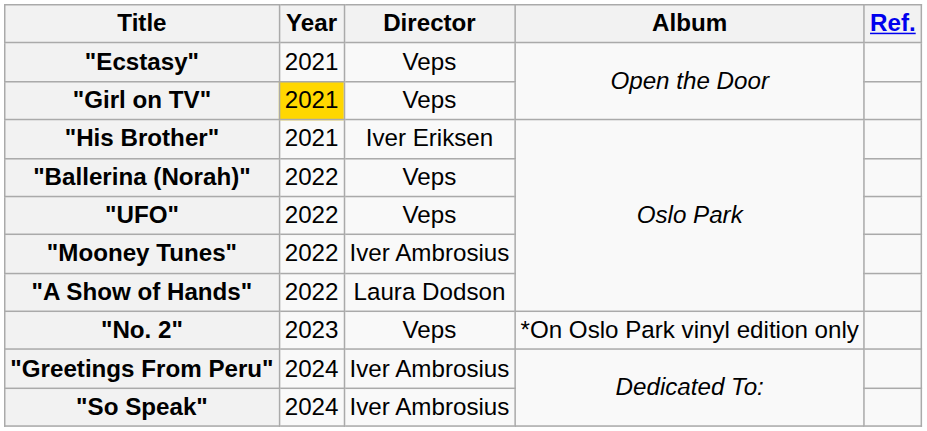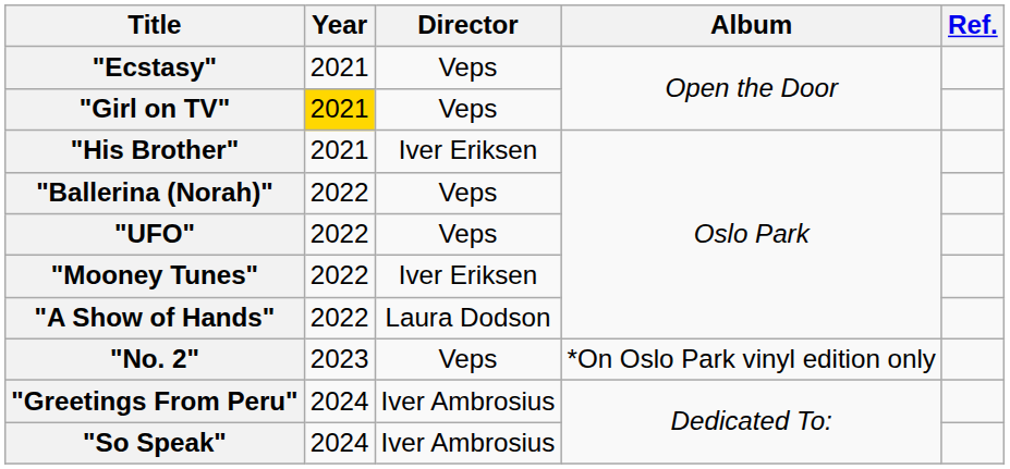"Mooney Tunes" | Director: Iver Ambrosius -> Iver Eriksen
